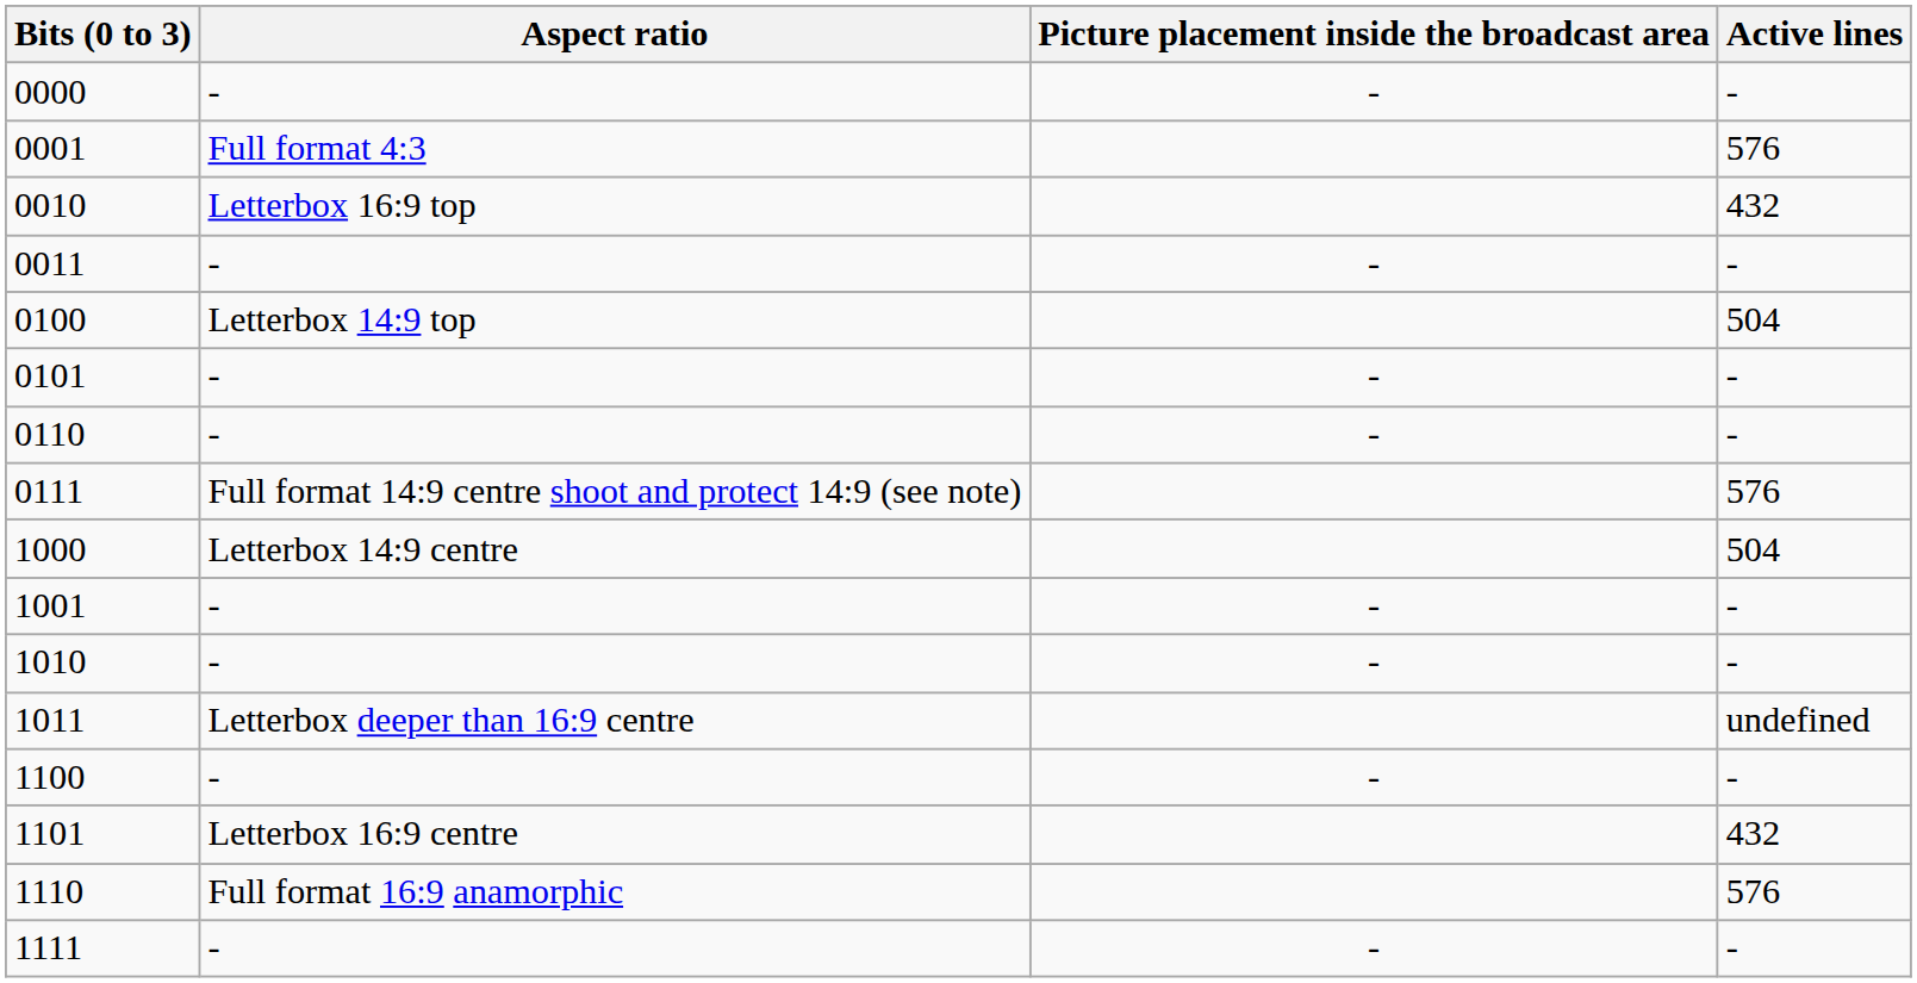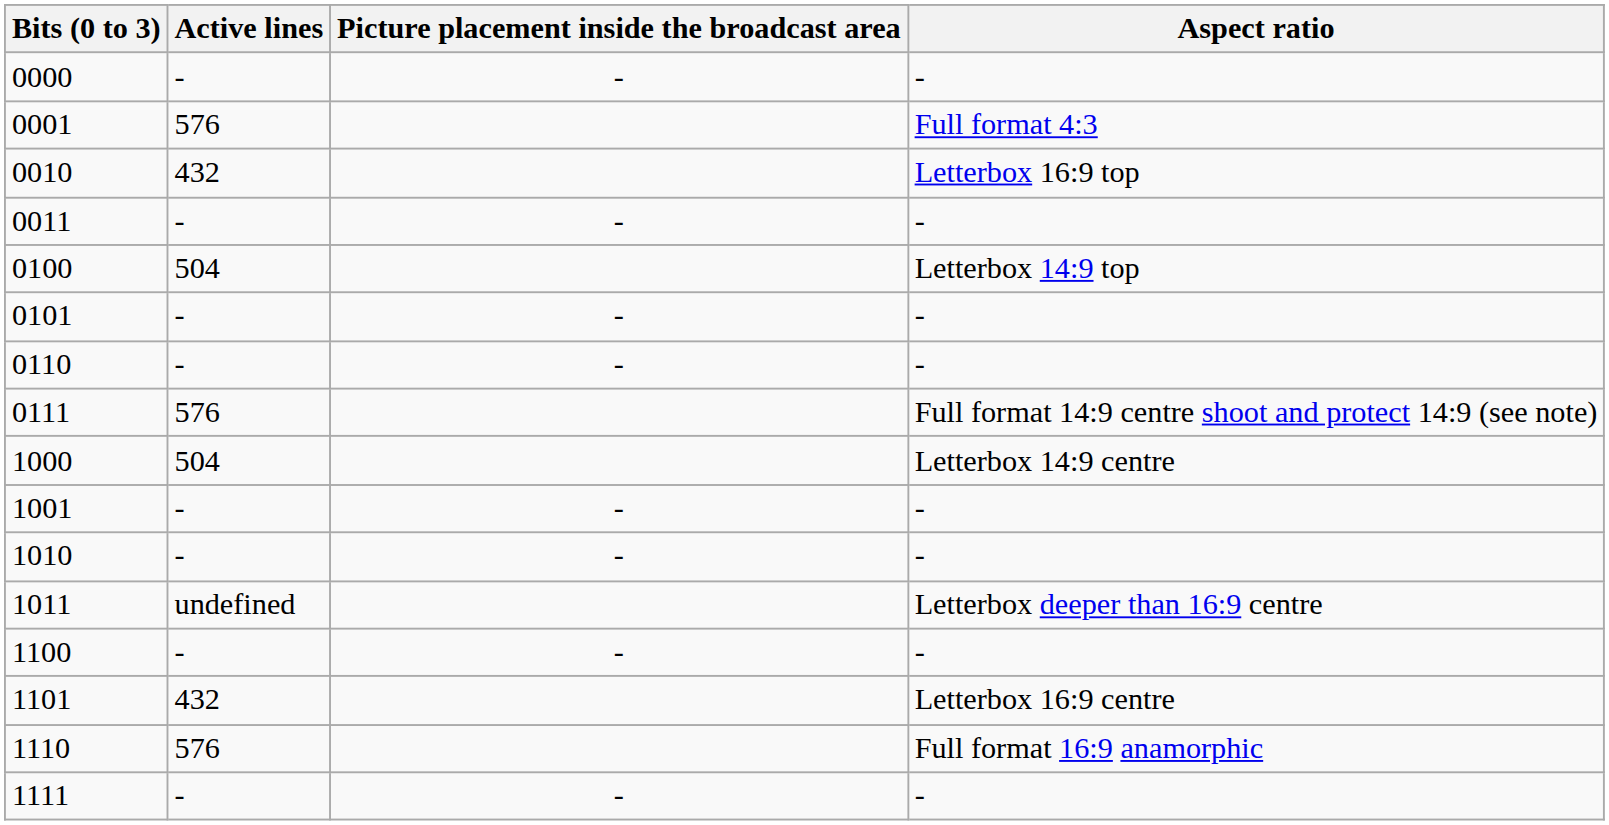columns swapped: Aspect ratio <-> Active lines
